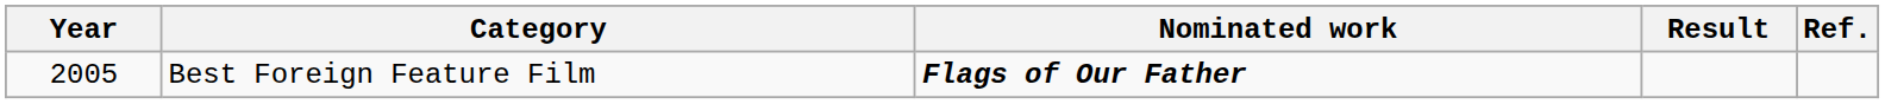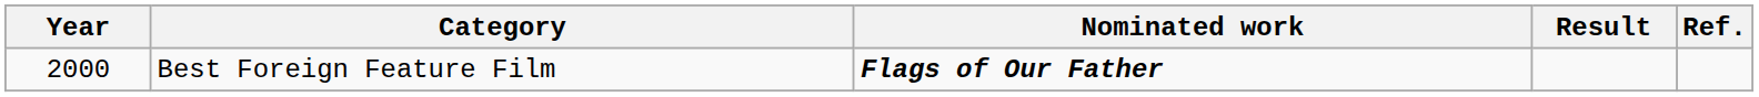Best Foreign Feature Film | Year: 2005 -> 2000
